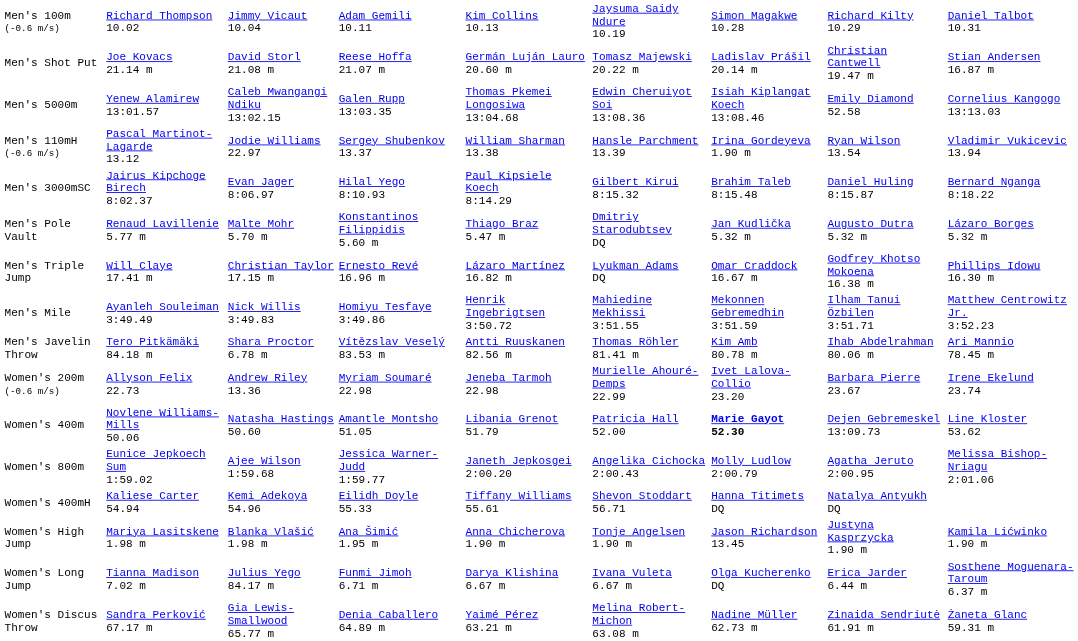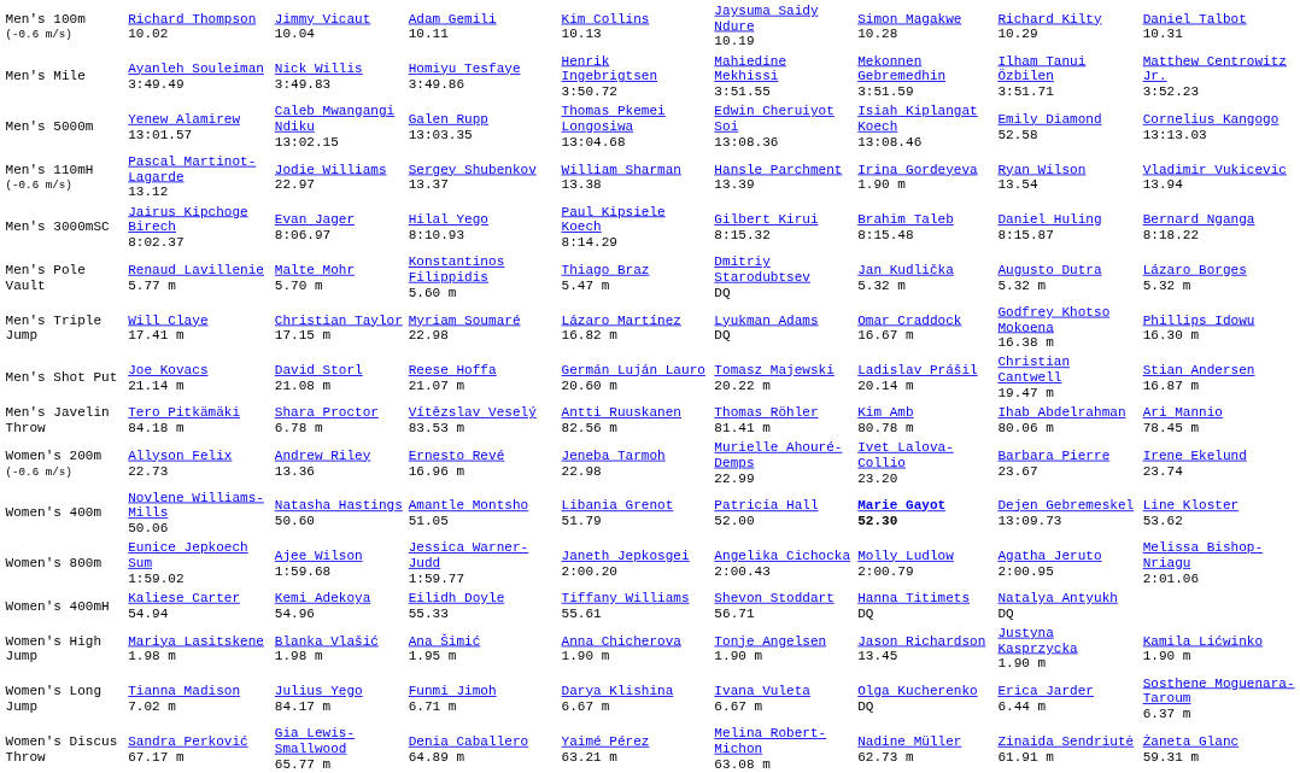rows swapped: Men's Mile <-> Men's Shot Put
Men's Triple Jump | column 4: Ernesto Revé 16.96 m -> Myriam Soumaré 22.98
Women's 200m (-0.6 m/s) | column 4: Myriam Soumaré 22.98 -> Ernesto Revé 16.96 m
